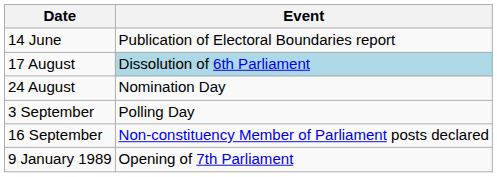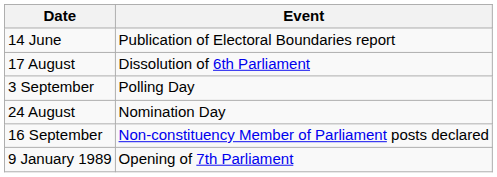17 August | Event: lightblue background -> no background
rows swapped: 24 August <-> 3 September
